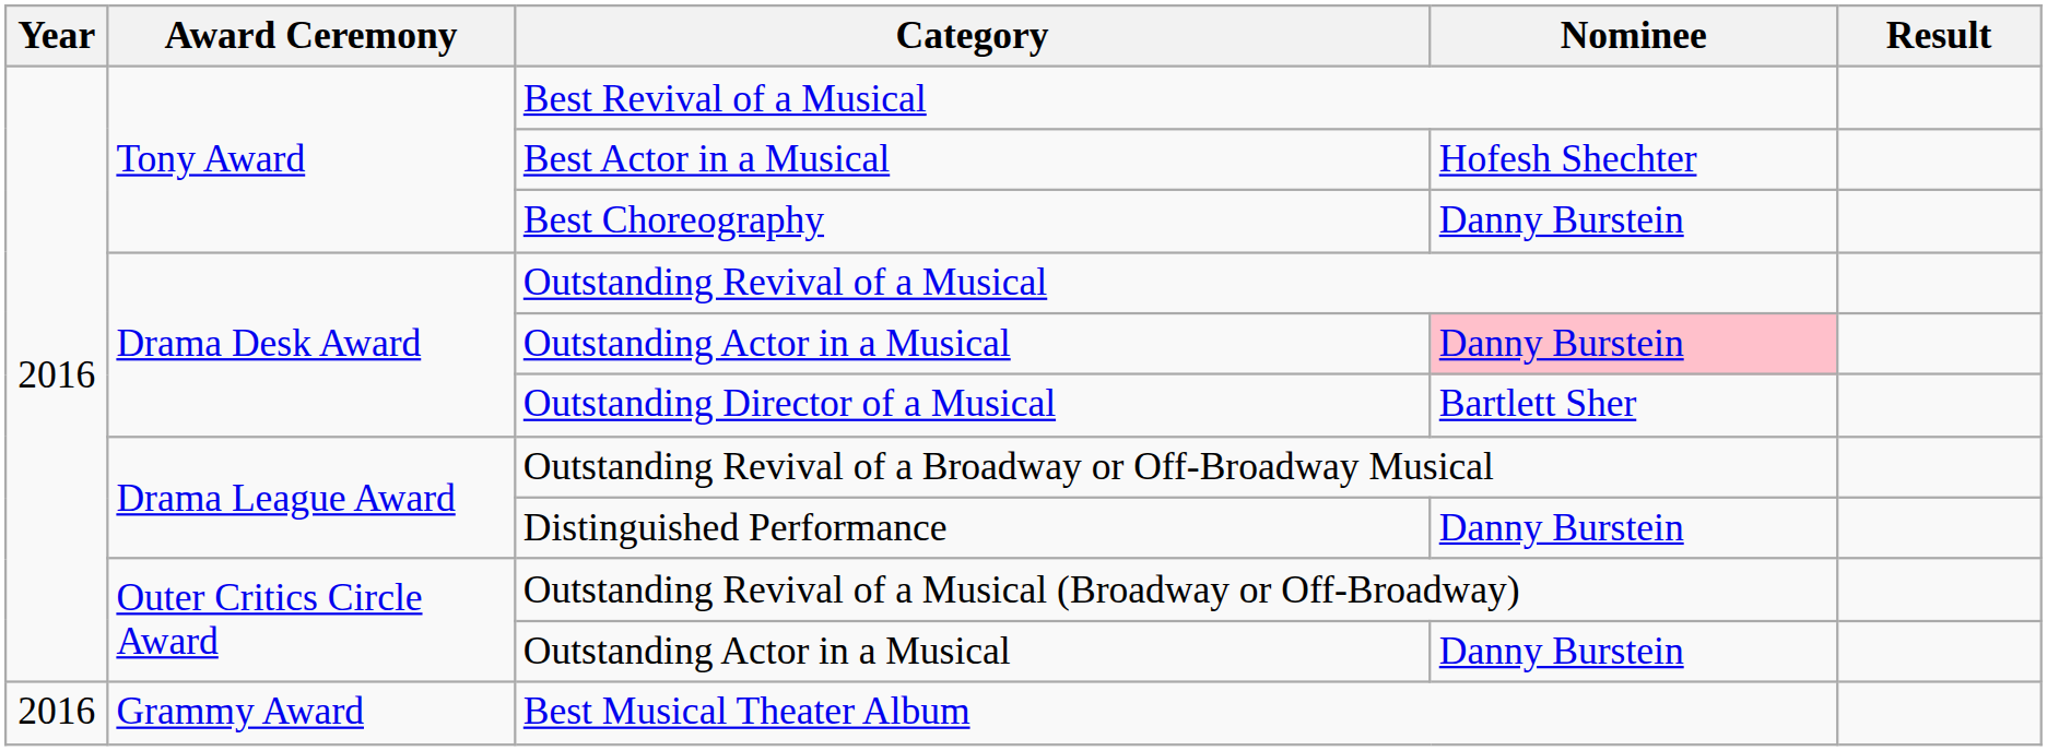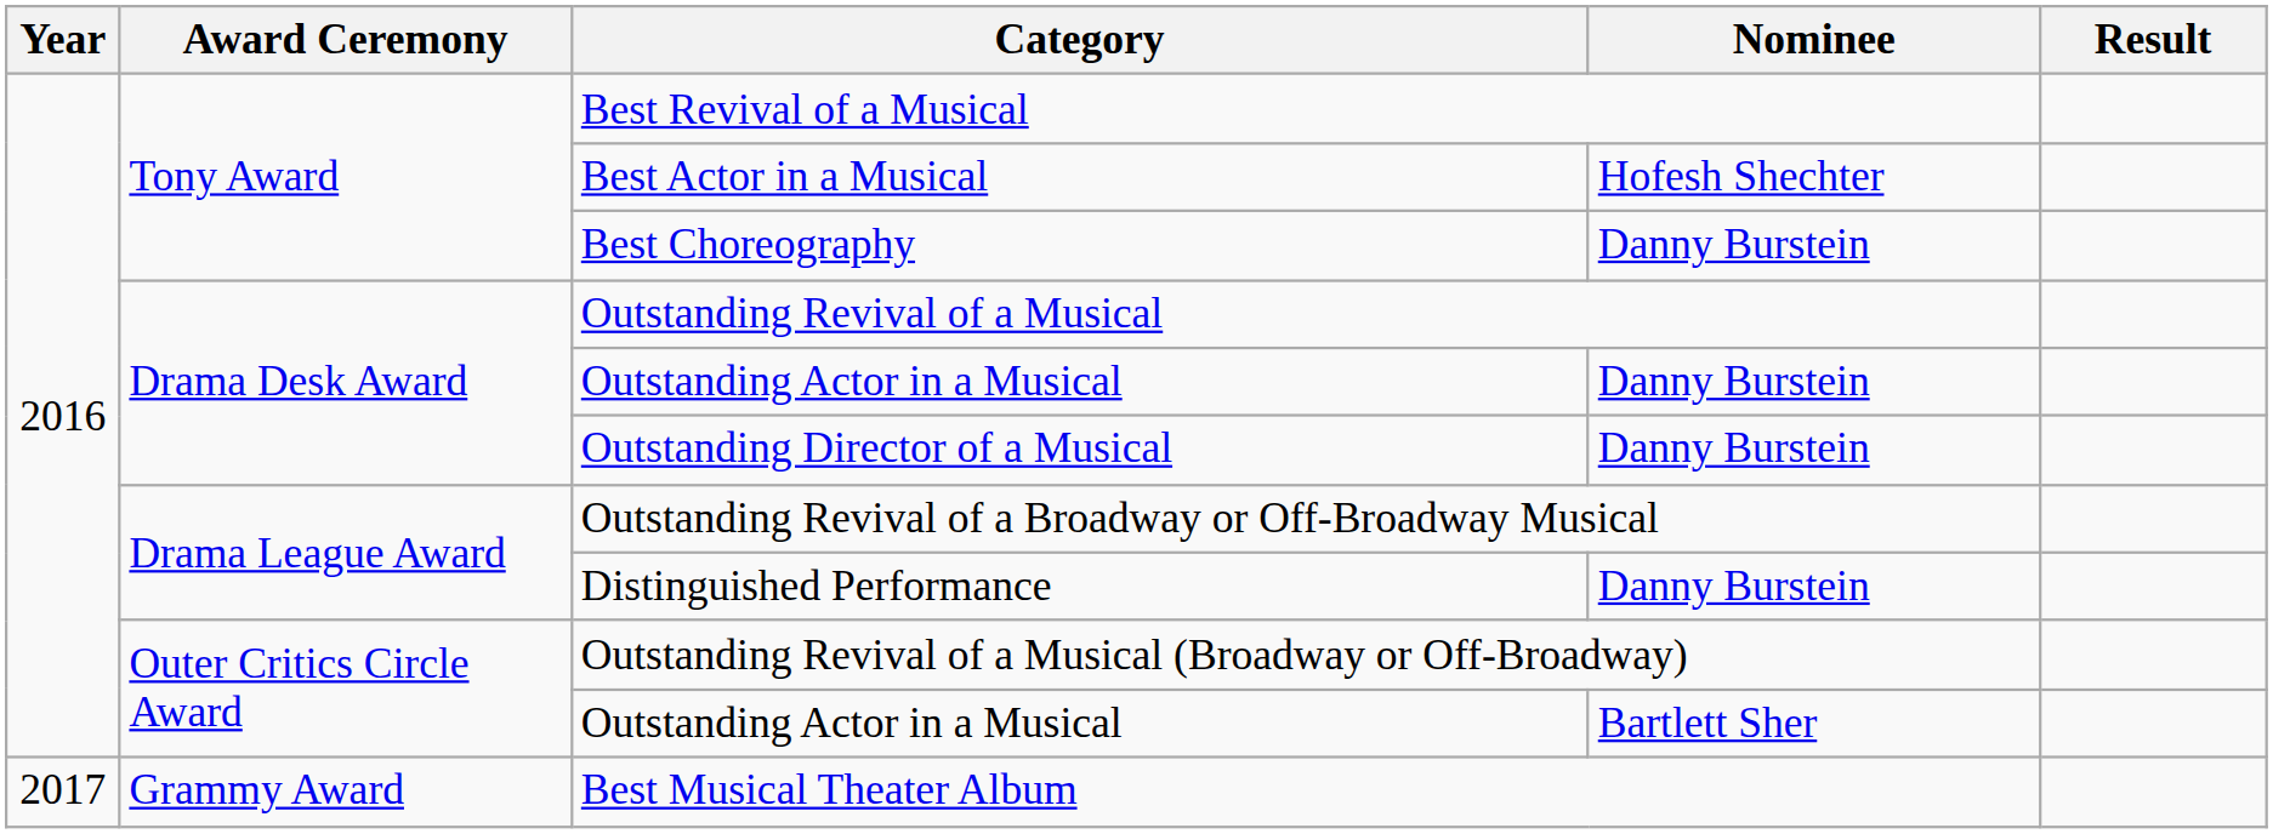Drama Desk Award / Outstanding Actor in a Musical | Nominee: pink background -> no background
Outstanding Director of a Musical | Nominee: Bartlett Sher -> Danny Burstein
Outer Critics Circle Award / Outstanding Actor in a Musical | Nominee: Danny Burstein -> Bartlett Sher
Best Musical Theater Album | Year: 2016 -> 2017
